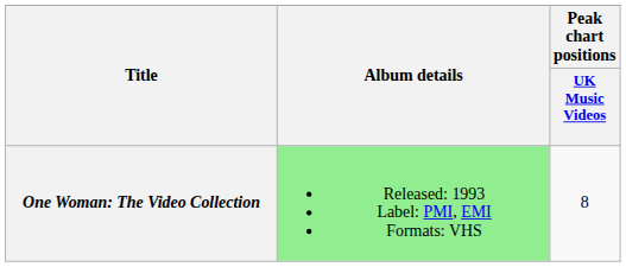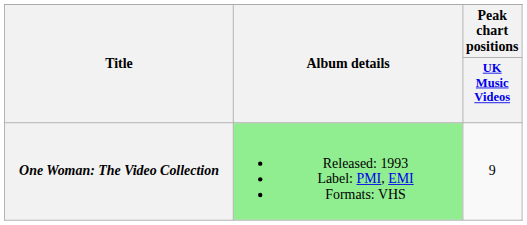One Woman: The Video Collection | Peak chart positions / UK Music Videos: 8 -> 9
